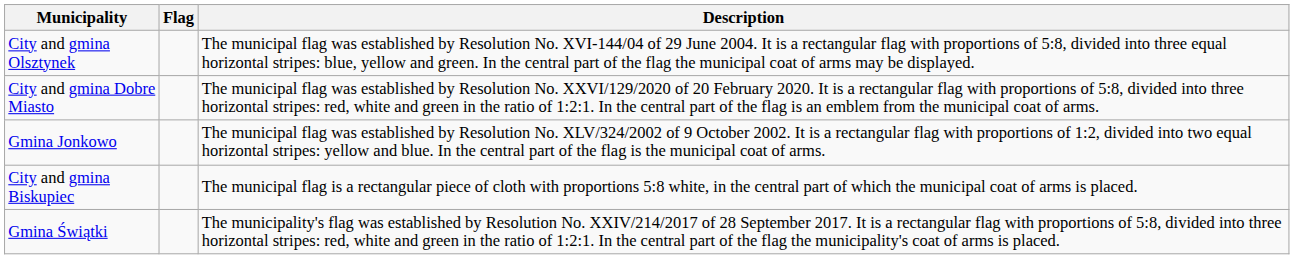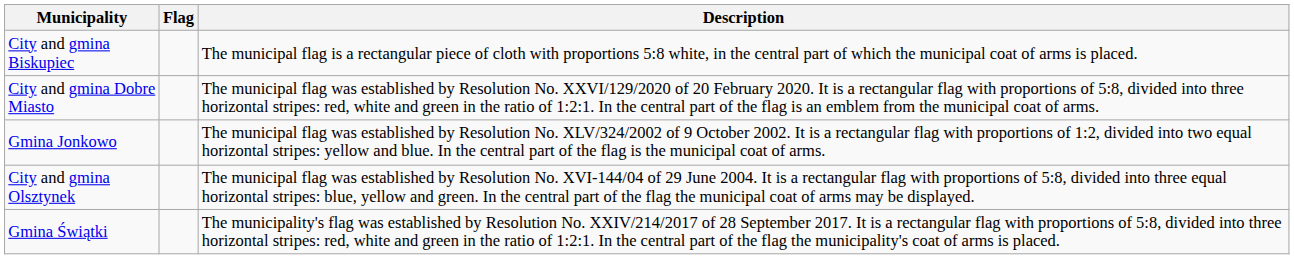rows swapped: City and gmina Biskupiec <-> City and gmina Olsztynek
